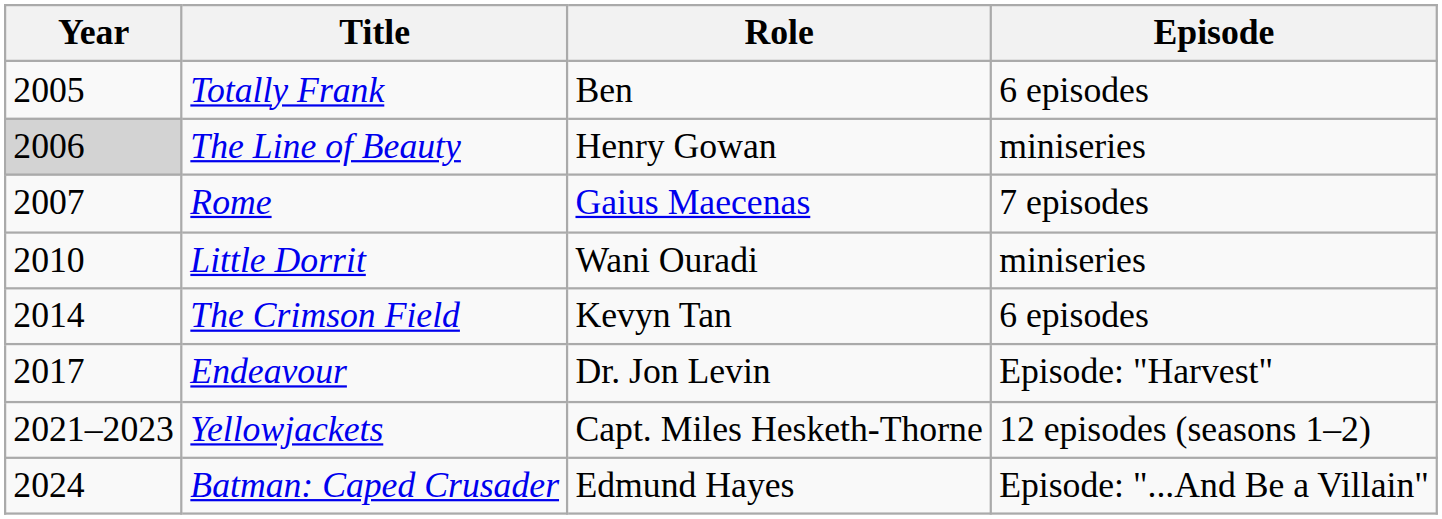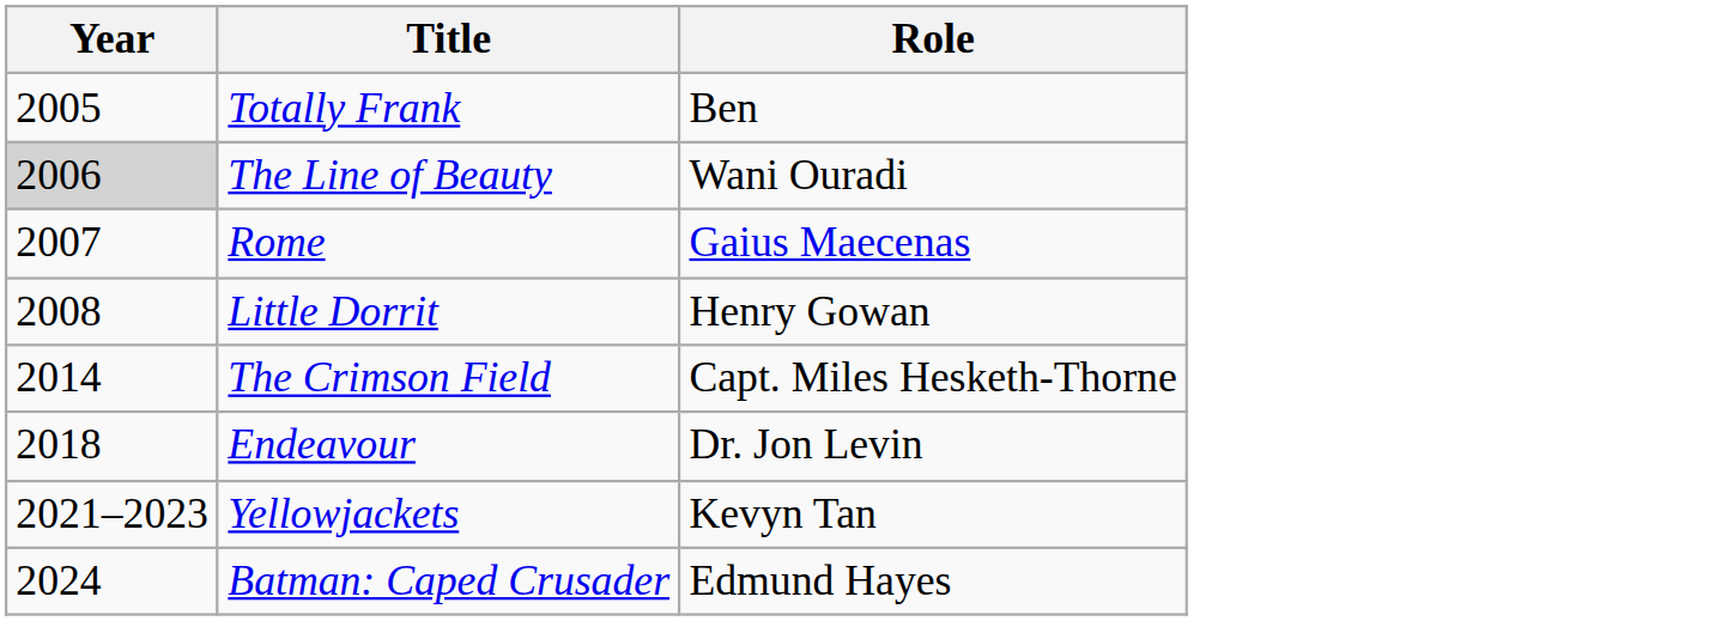- column: Episode | 6 episodes | miniseries | 7 episodes | miniseries | 6 episodes | Episode: "Harvest" | 12 episodes (seasons 1–2) | Episode: "...And Be a Villain"
The Line of Beauty | Role: Henry Gowan -> Wani Ouradi
Little Dorrit | Year: 2010 -> 2008
Little Dorrit | Role: Wani Ouradi -> Henry Gowan
The Crimson Field | Role: Kevyn Tan -> Capt. Miles Hesketh-Thorne
Endeavour | Year: 2017 -> 2018
Yellowjackets | Role: Capt. Miles Hesketh-Thorne -> Kevyn Tan
